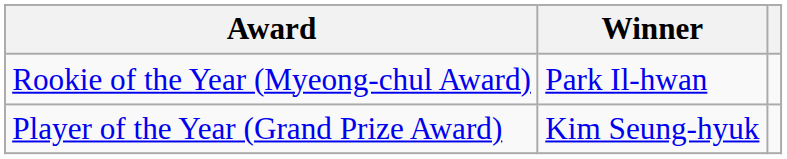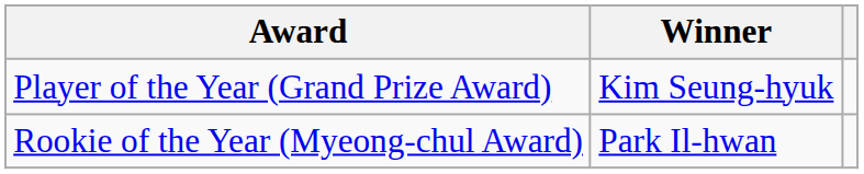rows swapped: Player of the Year (Grand Prize Award) <-> Rookie of the Year (Myeong-chul Award)
